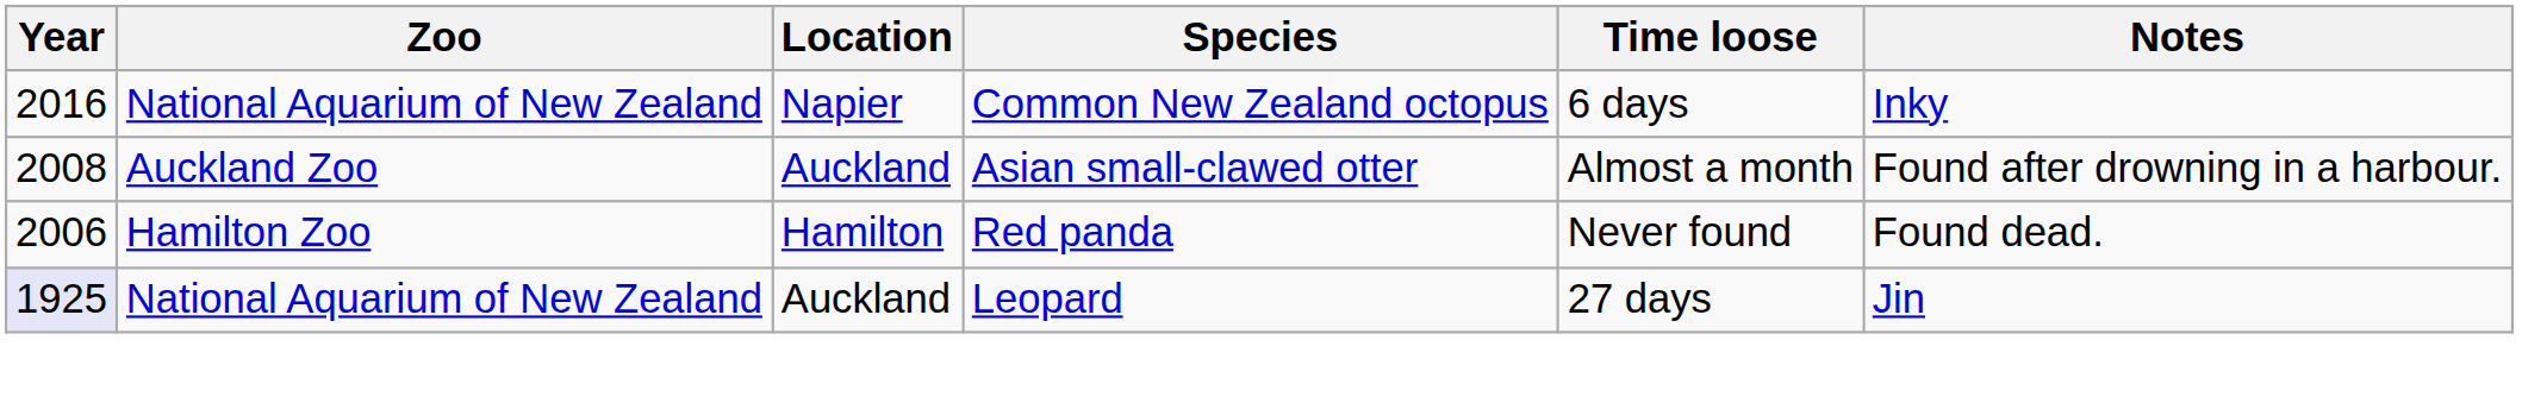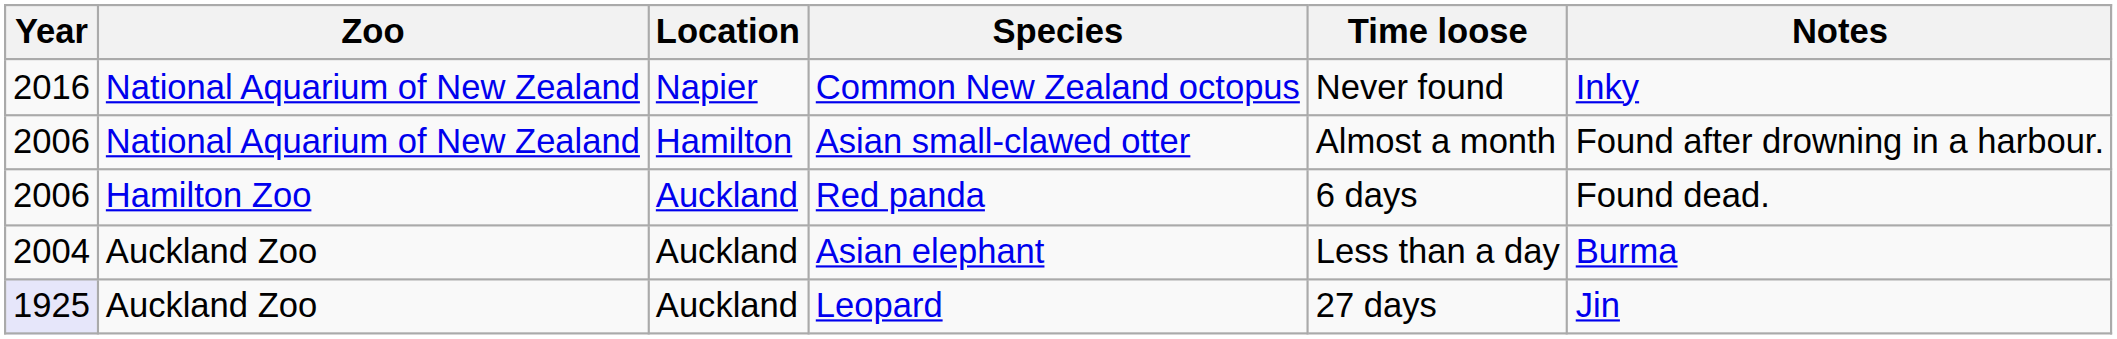Common New Zealand octopus | Time loose: 6 days -> Never found
Asian small-clawed otter | Year: 2008 -> 2006
Asian small-clawed otter | Zoo: Auckland Zoo -> National Aquarium of New Zealand
Asian small-clawed otter | Location: Auckland -> Hamilton
Red panda | Location: Hamilton -> Auckland
Red panda | Time loose: Never found -> 6 days
+ row: 2004 | Auckland Zoo | Auckland | Asian elephant | Less than a day | Burma
Leopard | Zoo: National Aquarium of New Zealand -> Auckland Zoo
